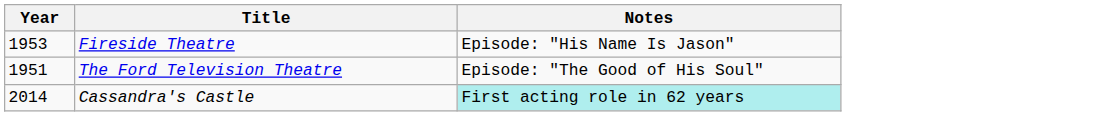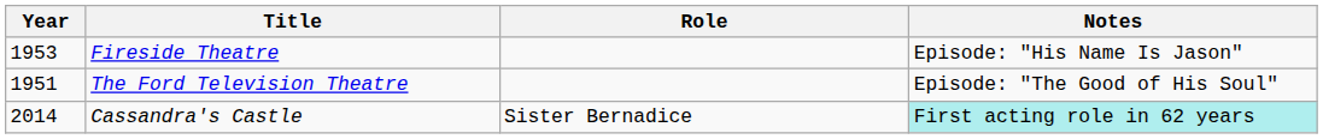+ column: Role | Sister Bernadice
